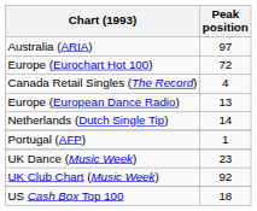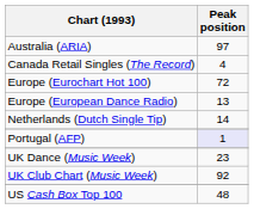rows swapped: Canada Retail Singles (The Record) <-> Europe (Eurochart Hot 100)
Portugal (AFP) | Peak position: no background -> lavender background
US Cash Box Top 100 | Peak position: 18 -> 48
